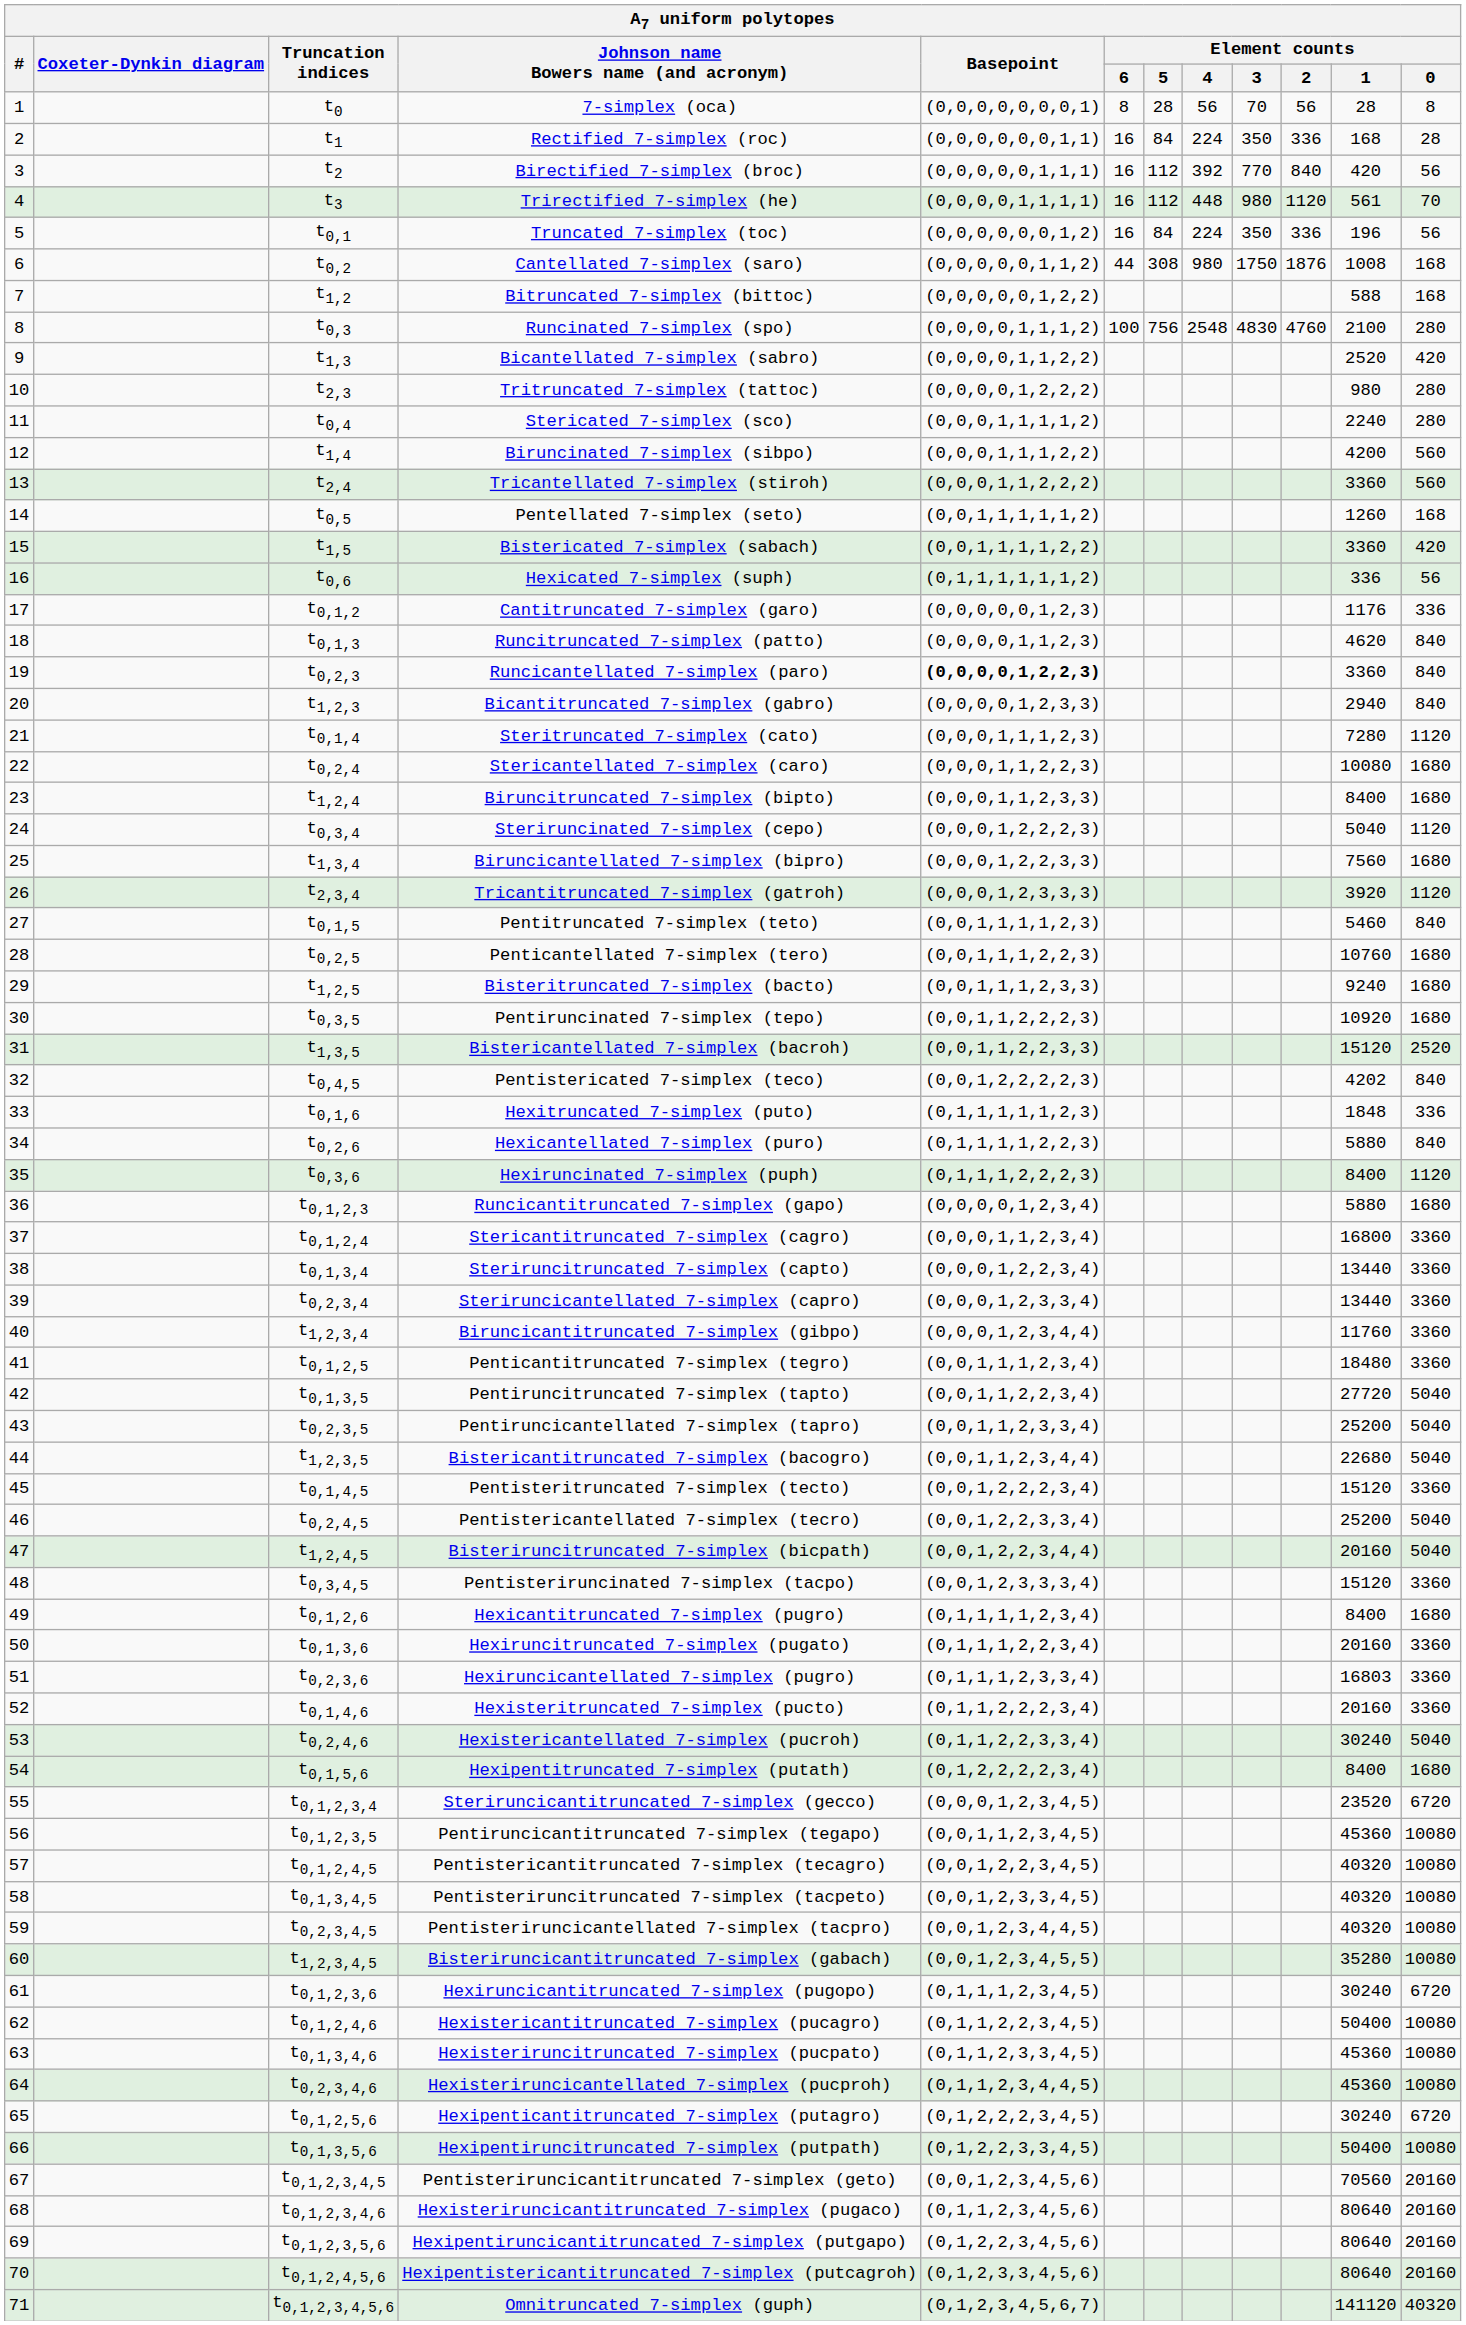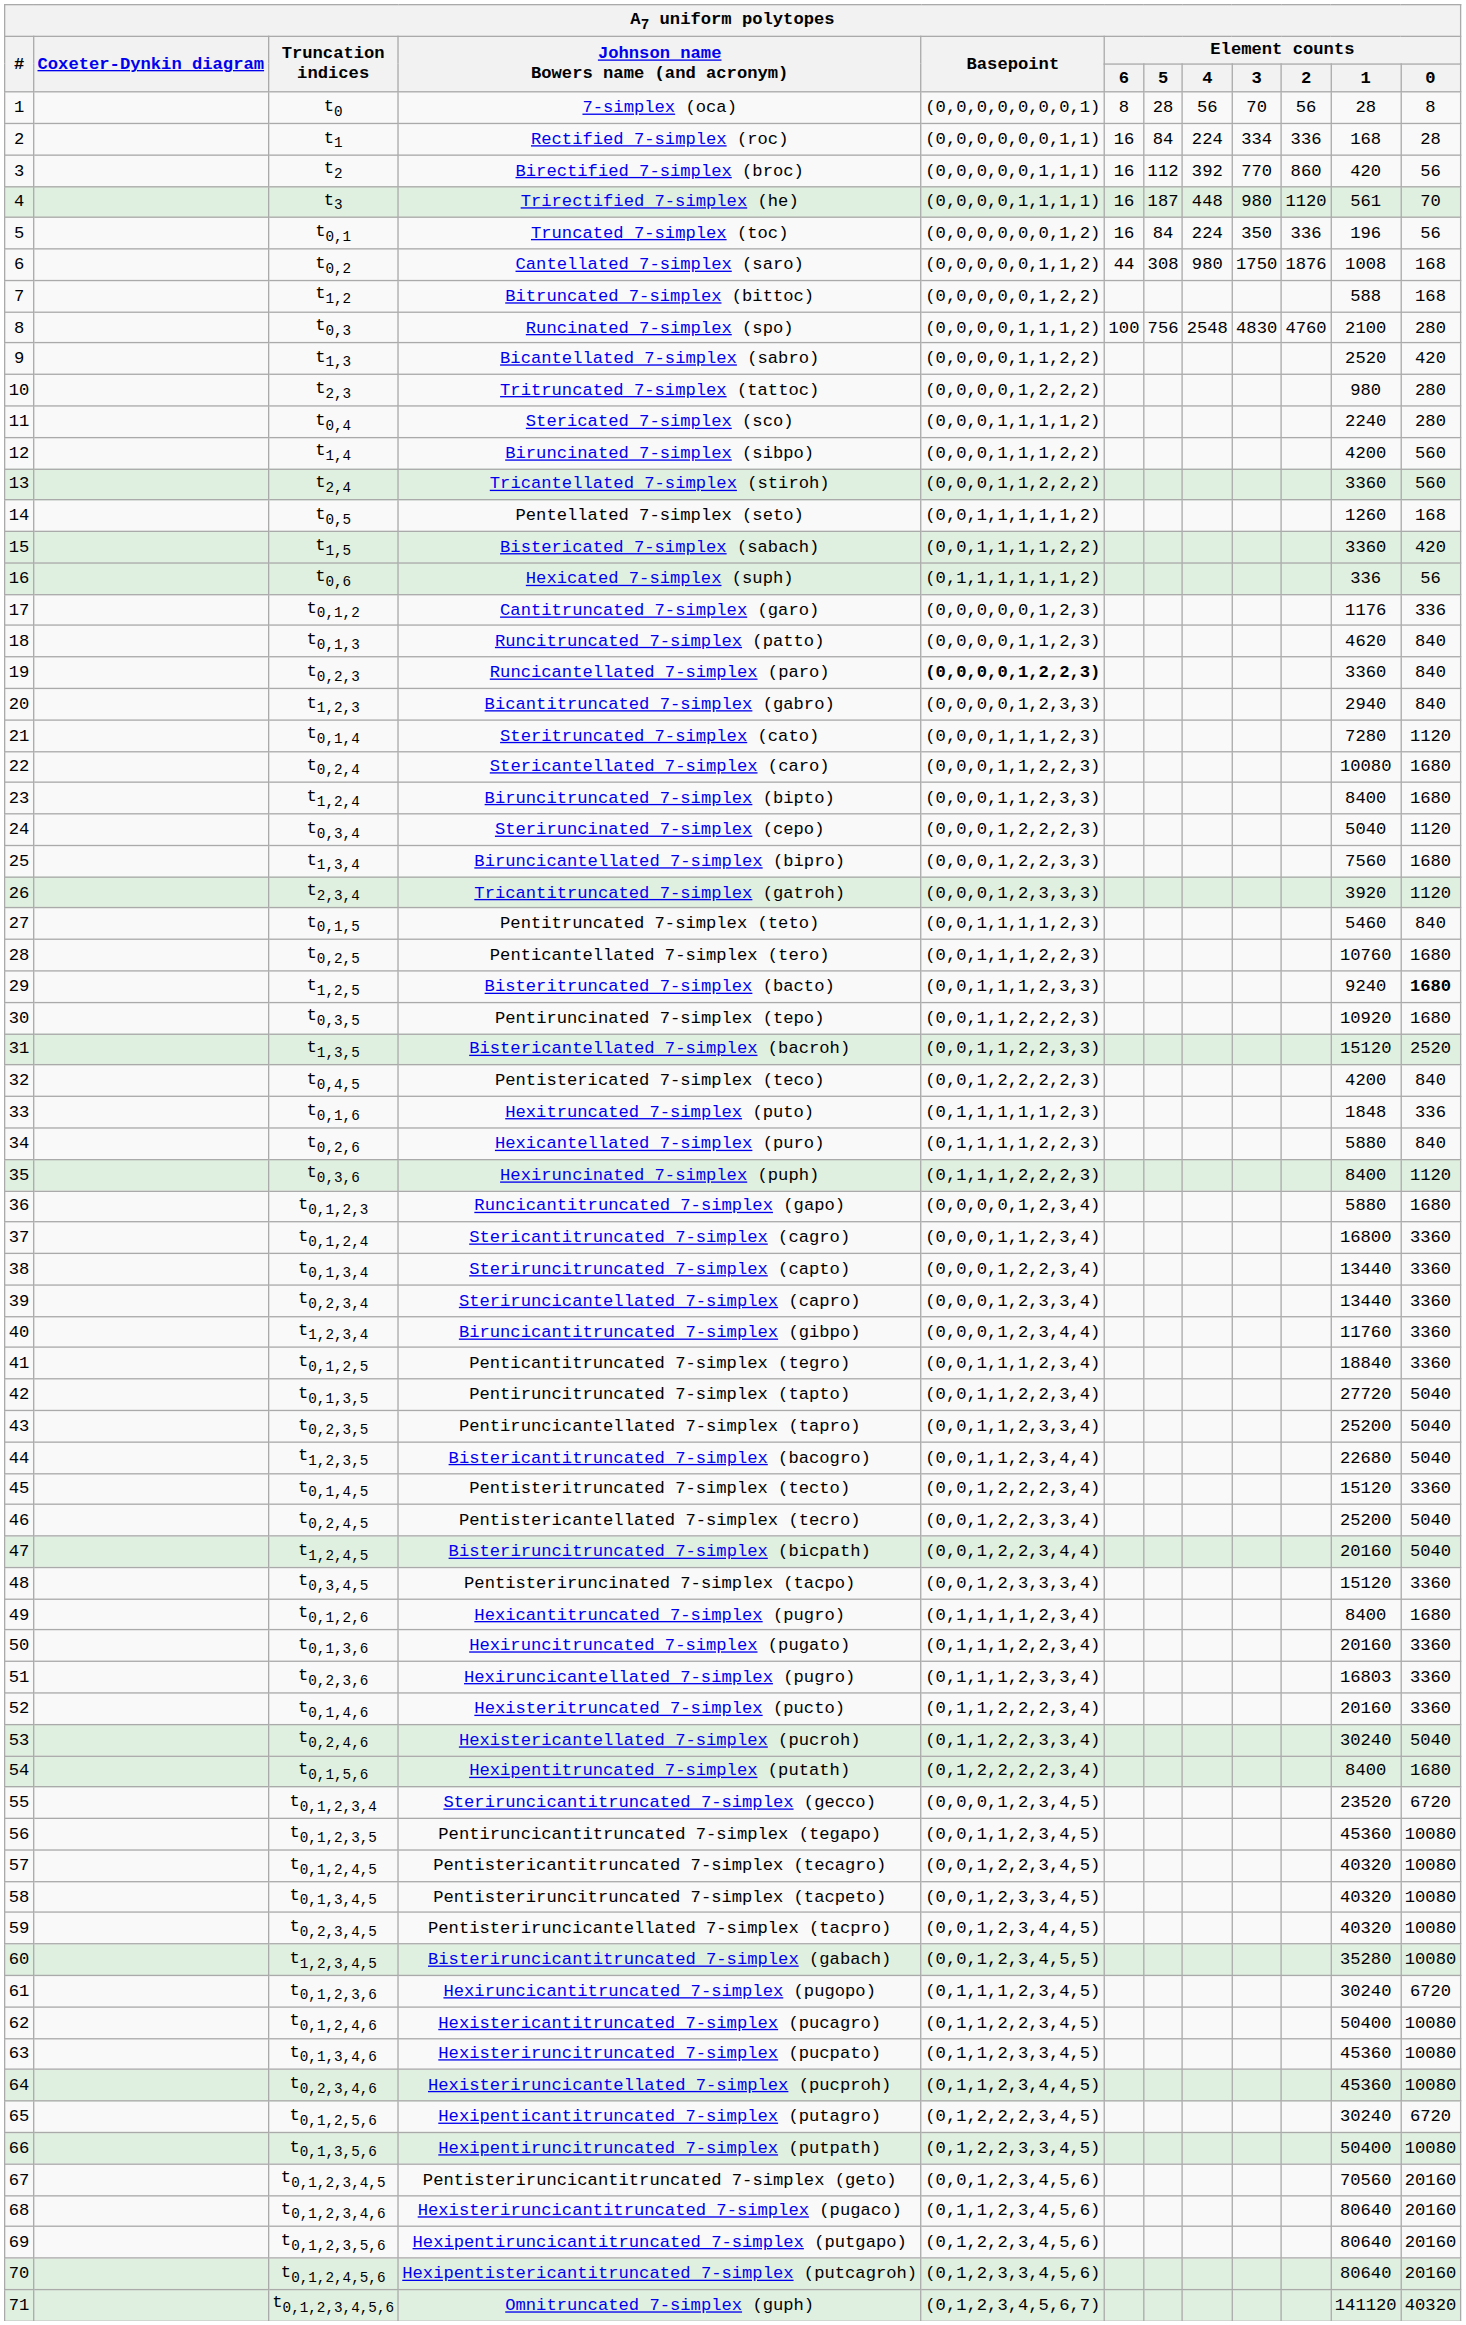Rectified 7-simplex (roc) | Element counts / 3: 350 -> 334
Birectified 7-simplex (broc) | Element counts / 2: 840 -> 860
Trirectified 7-simplex (he) | Element counts / 5: 112 -> 187
Bisteritruncated 7-simplex (bacto) | Element counts / 0: normal -> bold
Pentistericated 7-simplex (teco) | Element counts / 1: 4202 -> 4200
Penticantitruncated 7-simplex (tegro) | Element counts / 1: 18480 -> 18840
